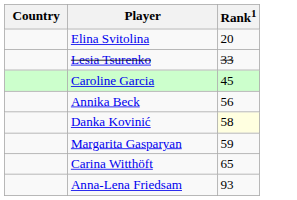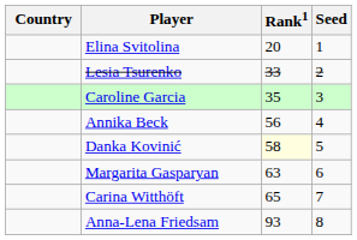+ column: Seed | 1 | 2 | 3 | 4 | 5 | 6 | 7 | 8
Caroline Garcia | Rank1: 45 -> 35
Margarita Gasparyan | Rank1: 59 -> 63
